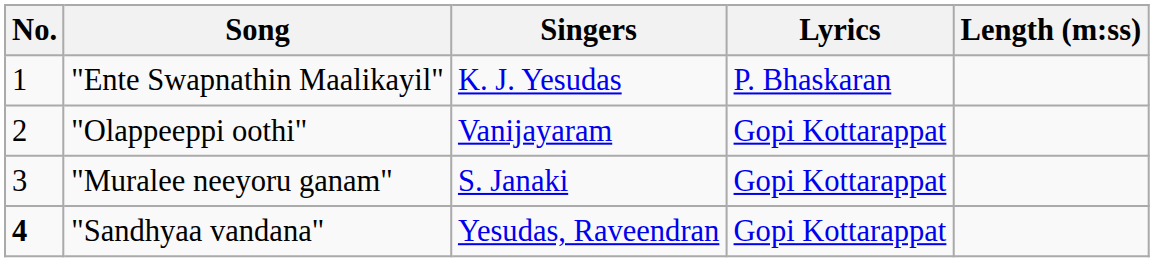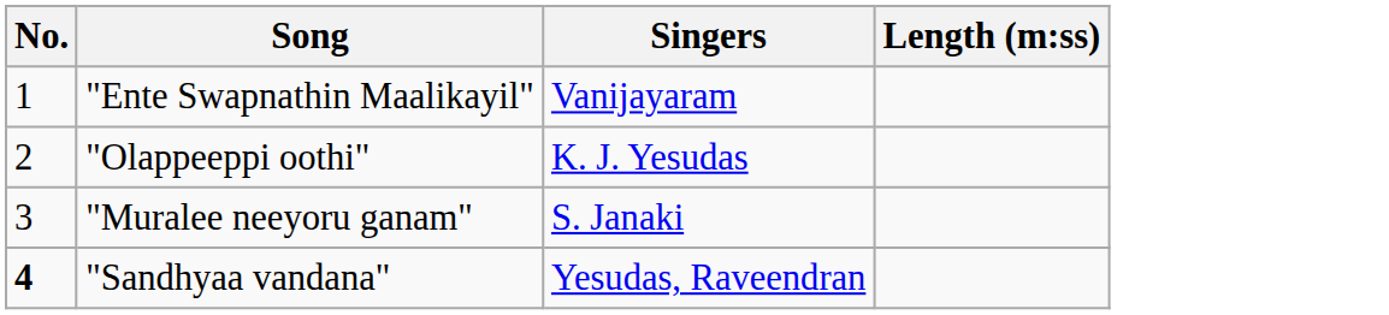- column: Lyrics | P. Bhaskaran | Gopi Kottarappat | Gopi Kottarappat | Gopi Kottarappat
"Ente Swapnathin Maalikayil" | Singers: K. J. Yesudas -> Vanijayaram
"Olappeeppi oothi" | Singers: Vanijayaram -> K. J. Yesudas
